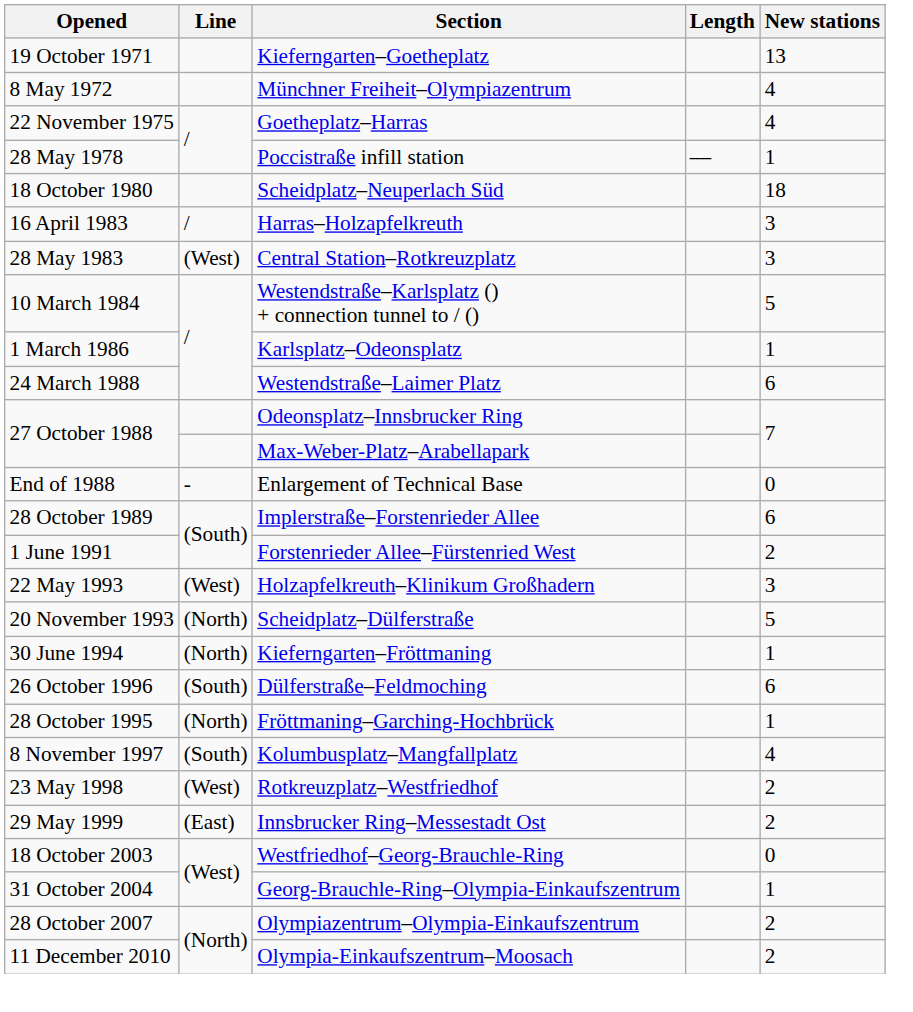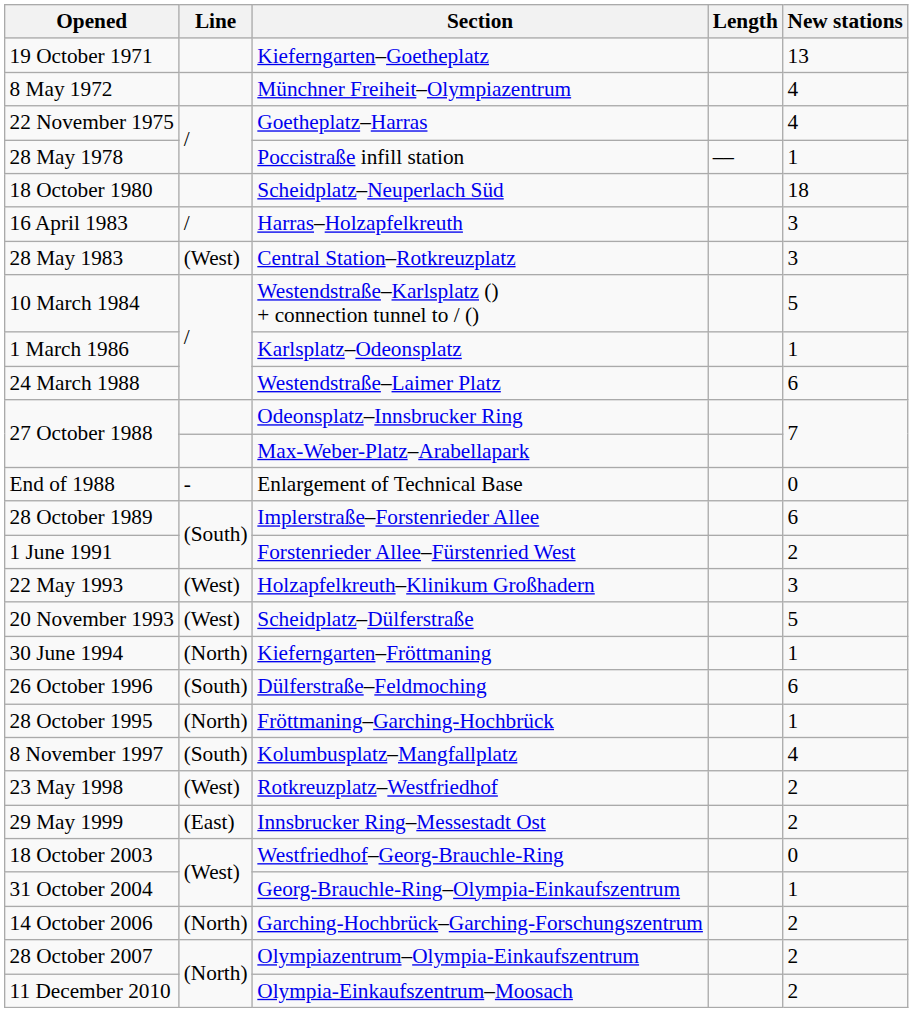Scheidplatz–Dülferstraße | Line: (North) -> (West)
+ row: 14 October 2006 | (North) | Garching-Hochbrück–Garching-Forschungszentrum | 2
